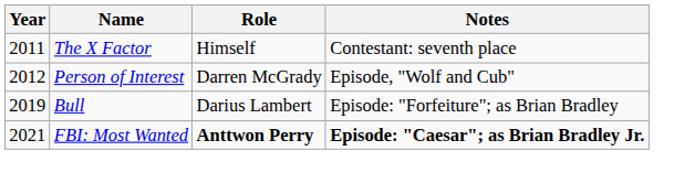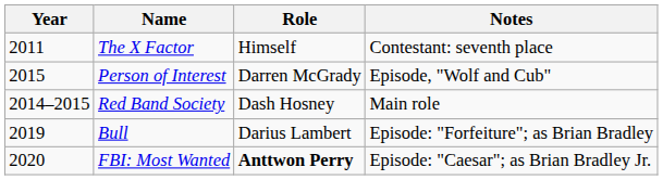Person of Interest | Year: 2012 -> 2015
+ row: 2014–2015 | Red Band Society | Dash Hosney | Main role
FBI: Most Wanted | Year: 2021 -> 2020
FBI: Most Wanted | Notes: bold -> normal
